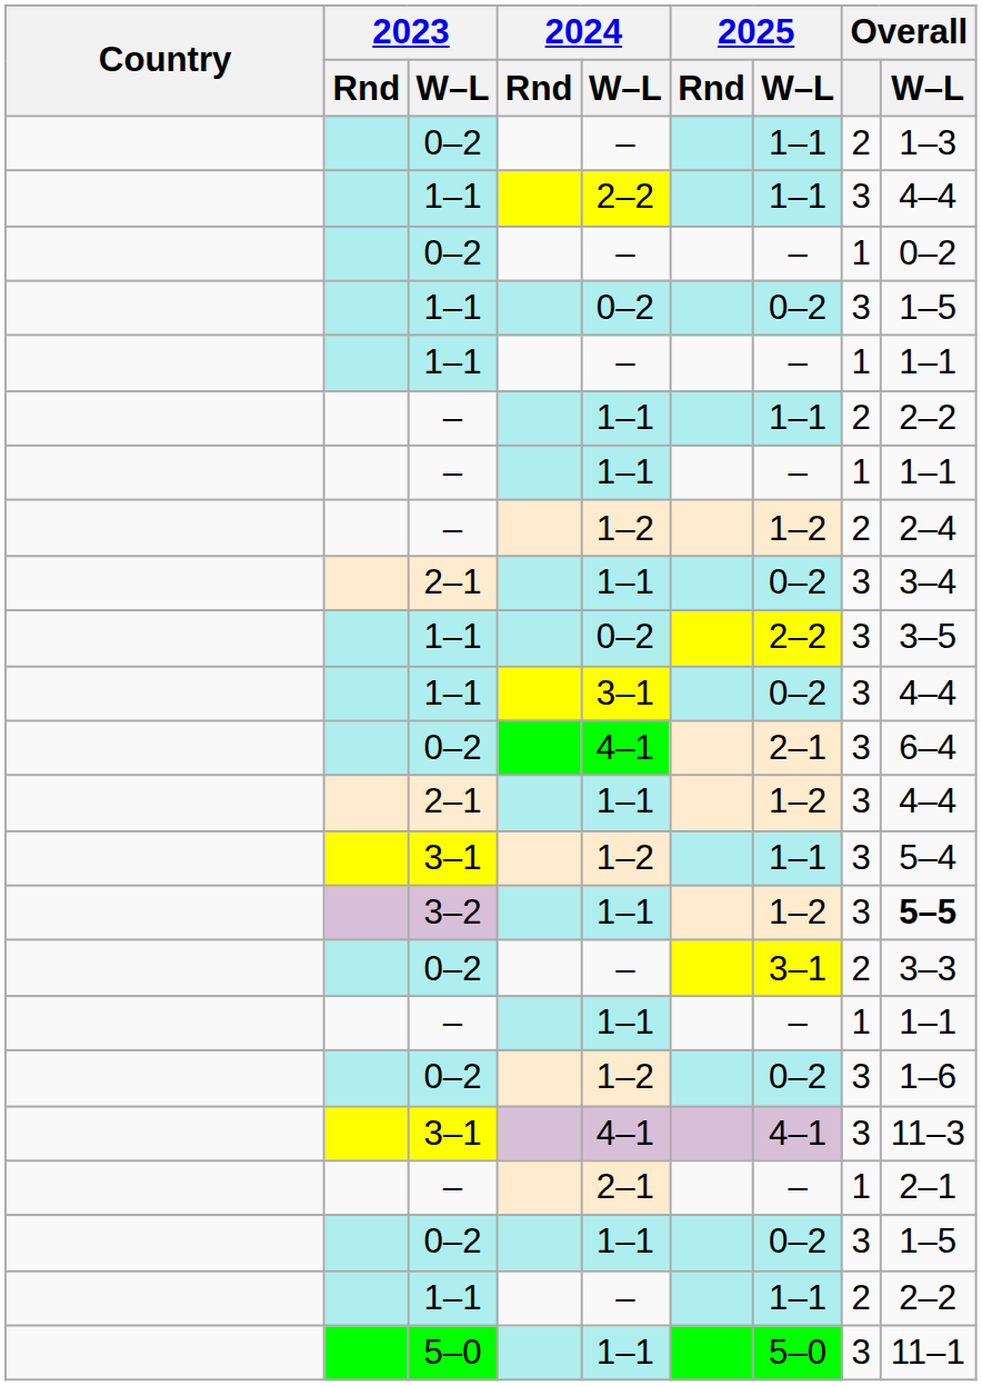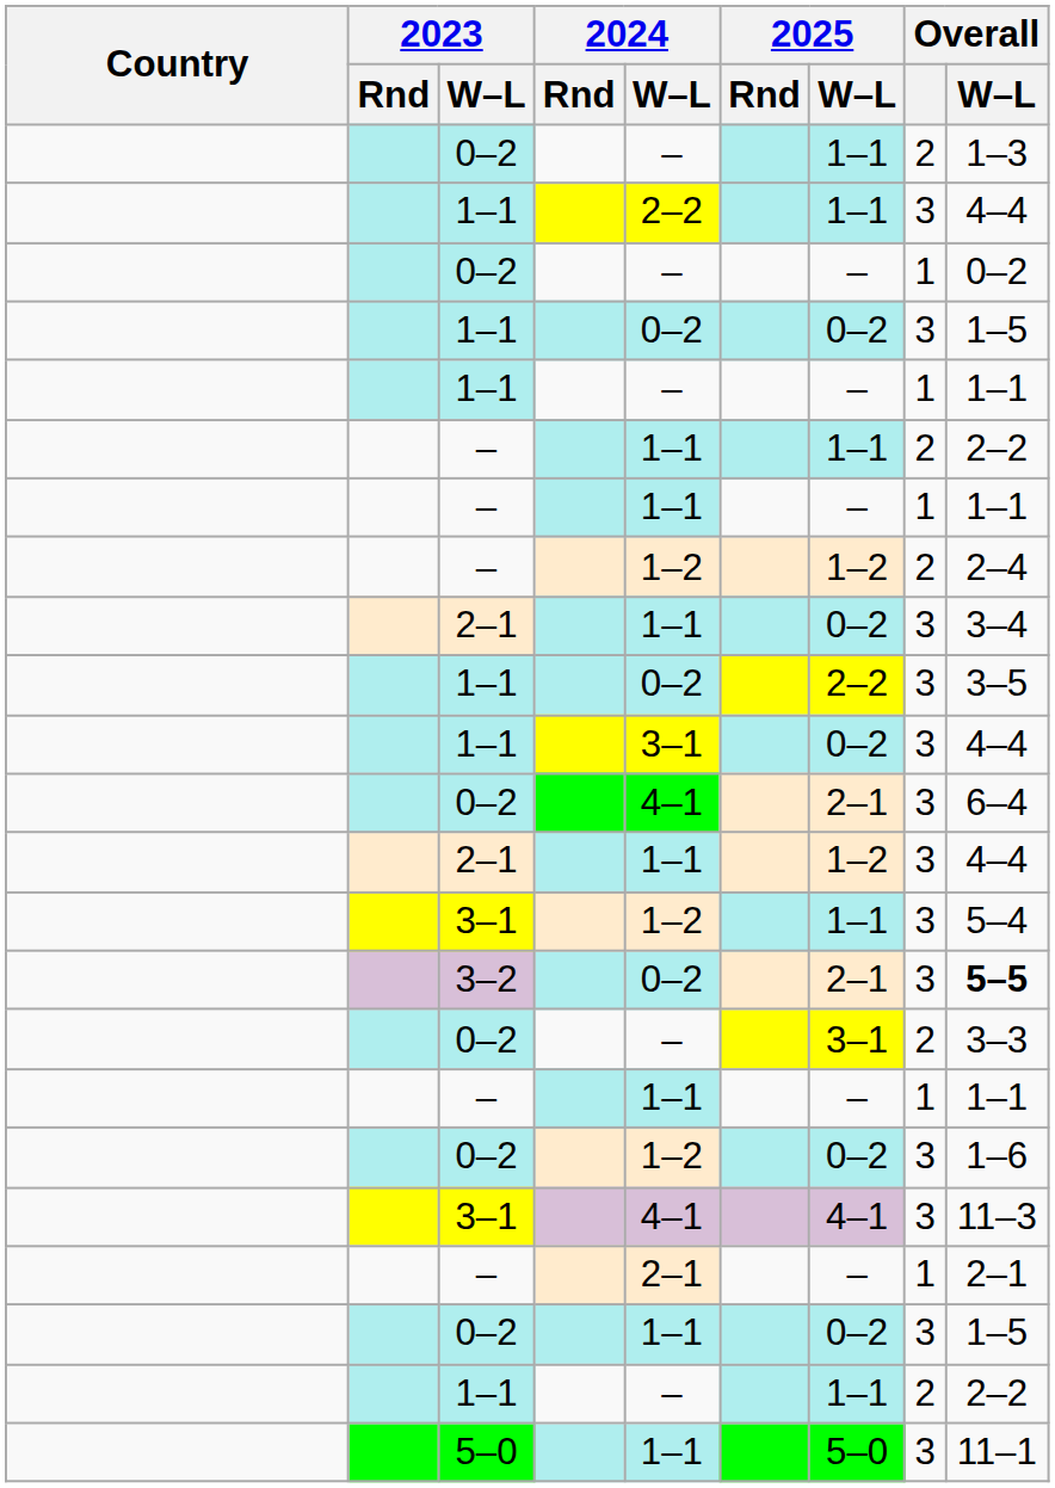3–2 | 2024 / W–L: 1–1 -> 0–2
3–2 | 2025 / W–L: 1–2 -> 2–1
